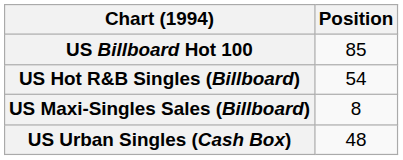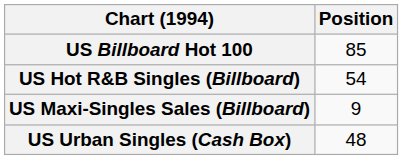US Maxi-Singles Sales (Billboard) | Position: 8 -> 9
